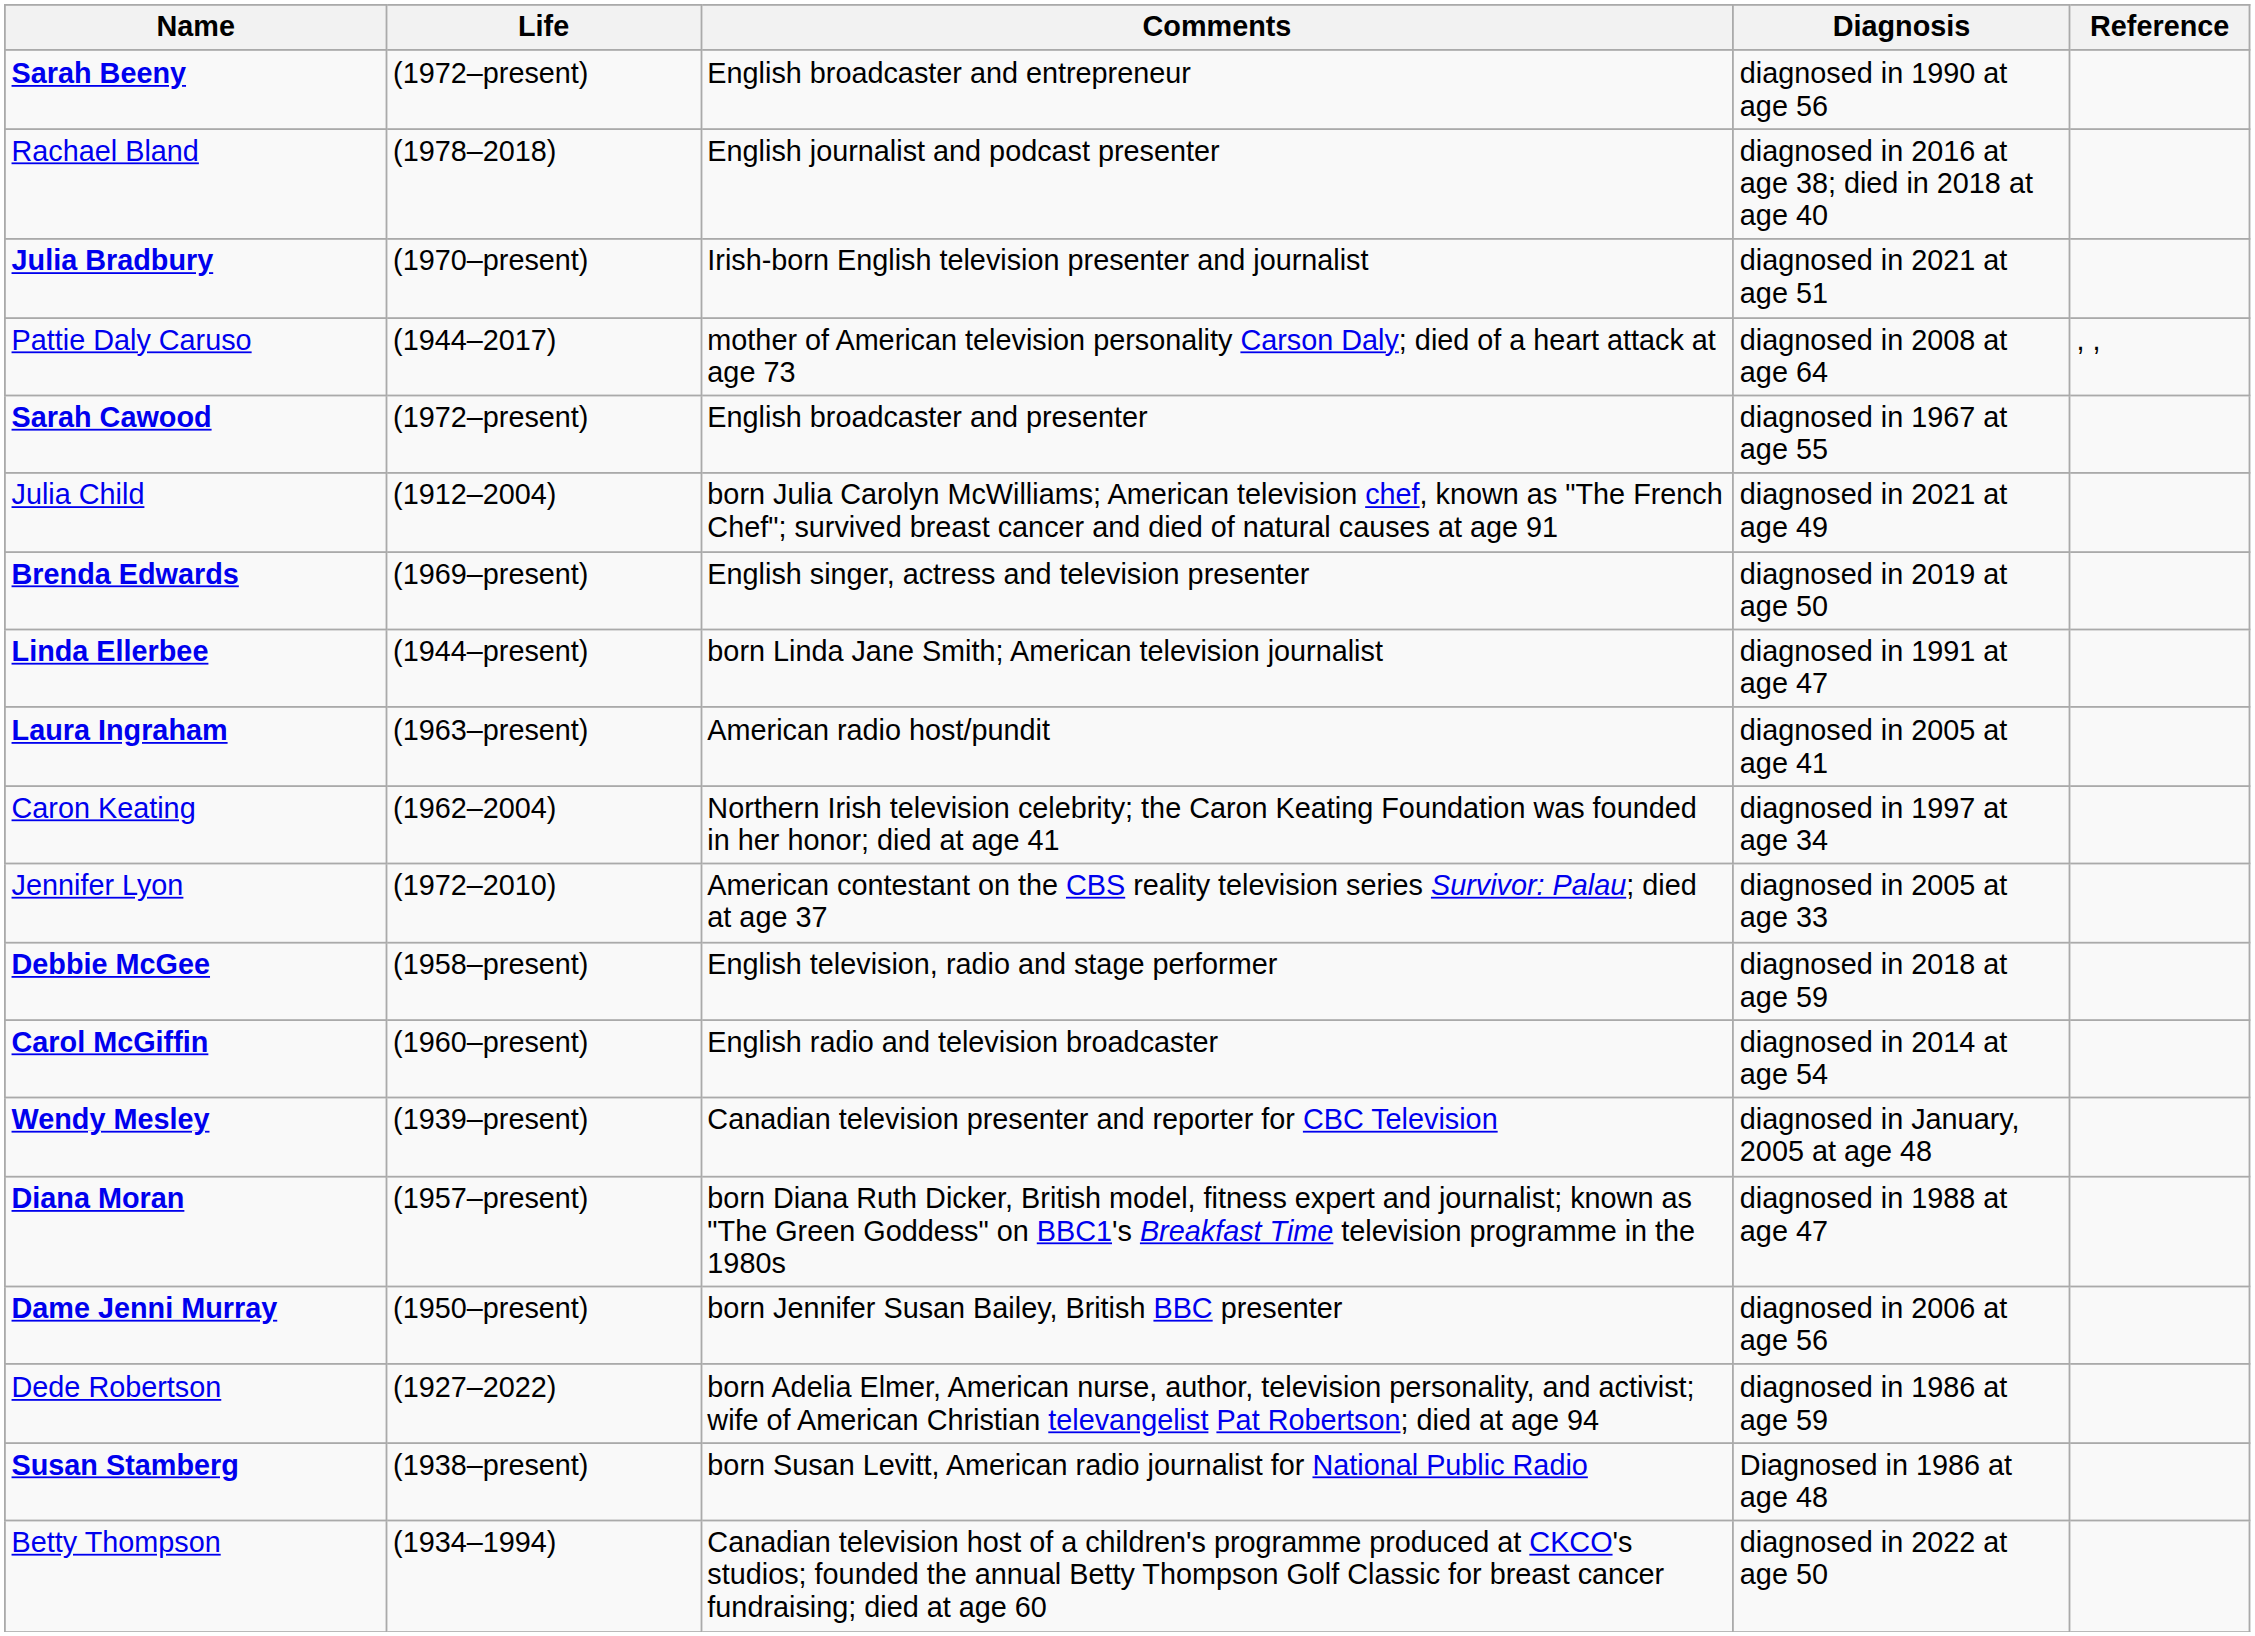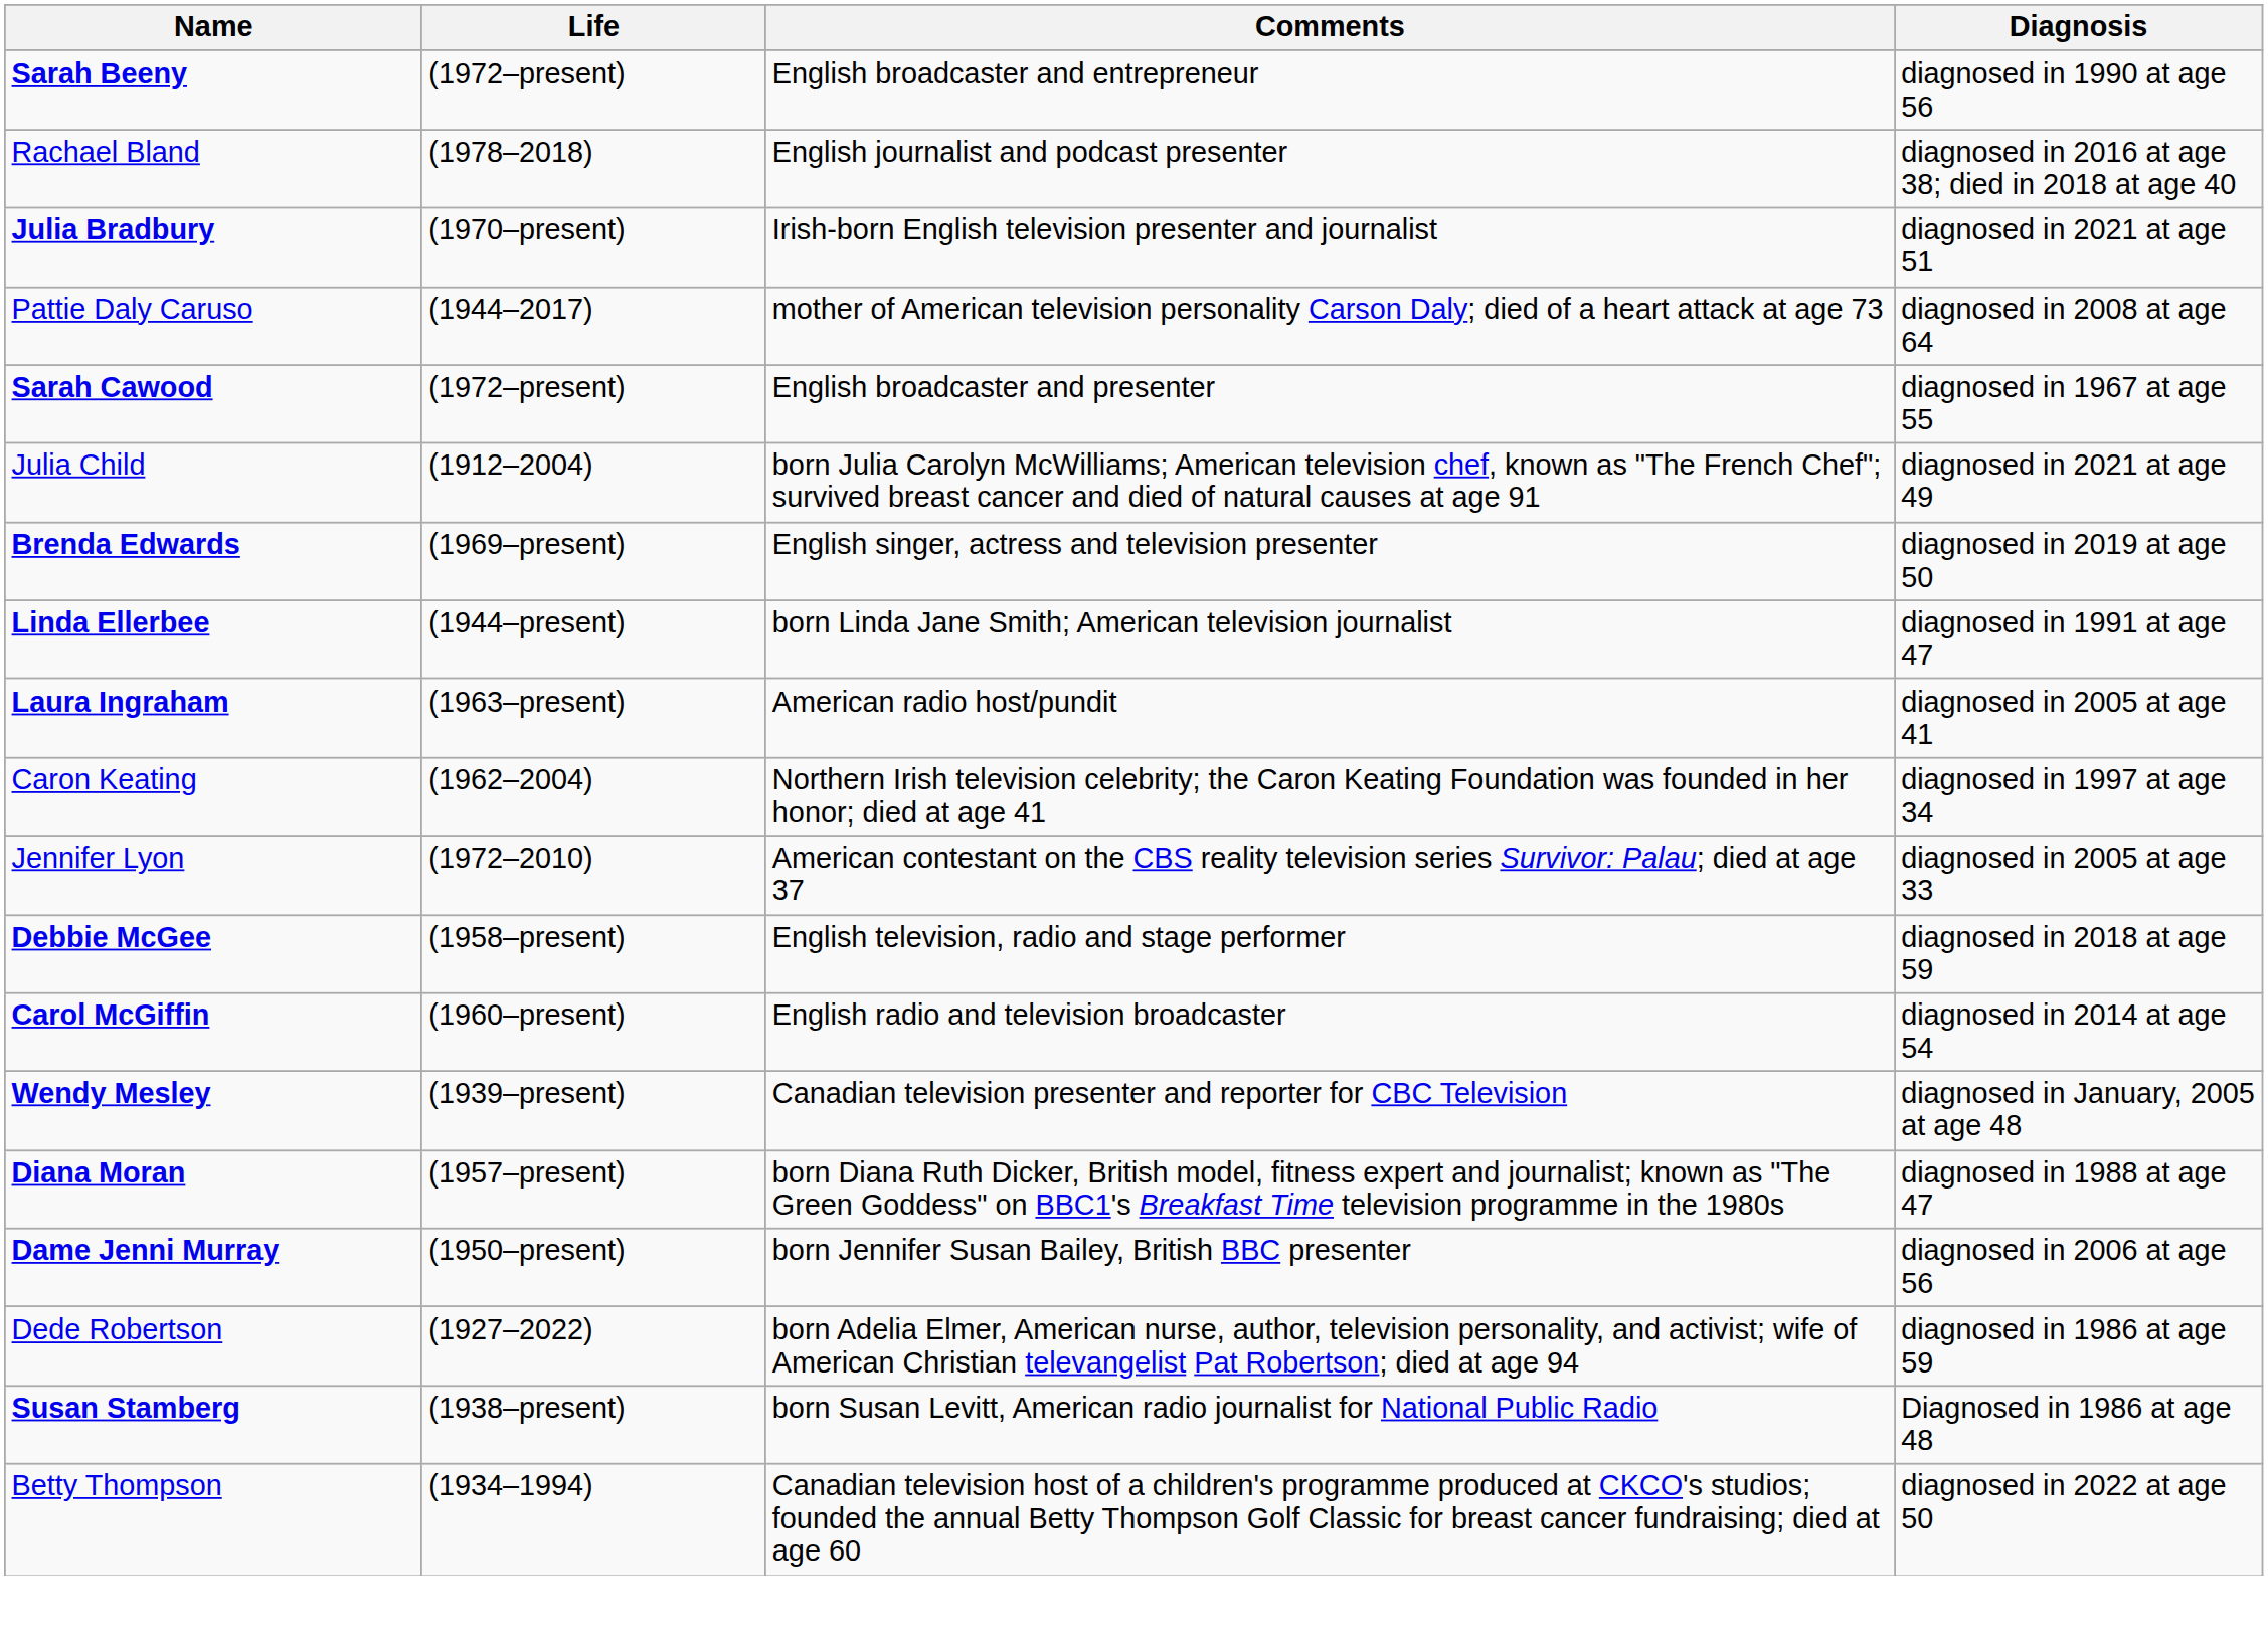- column: Reference | , ,
